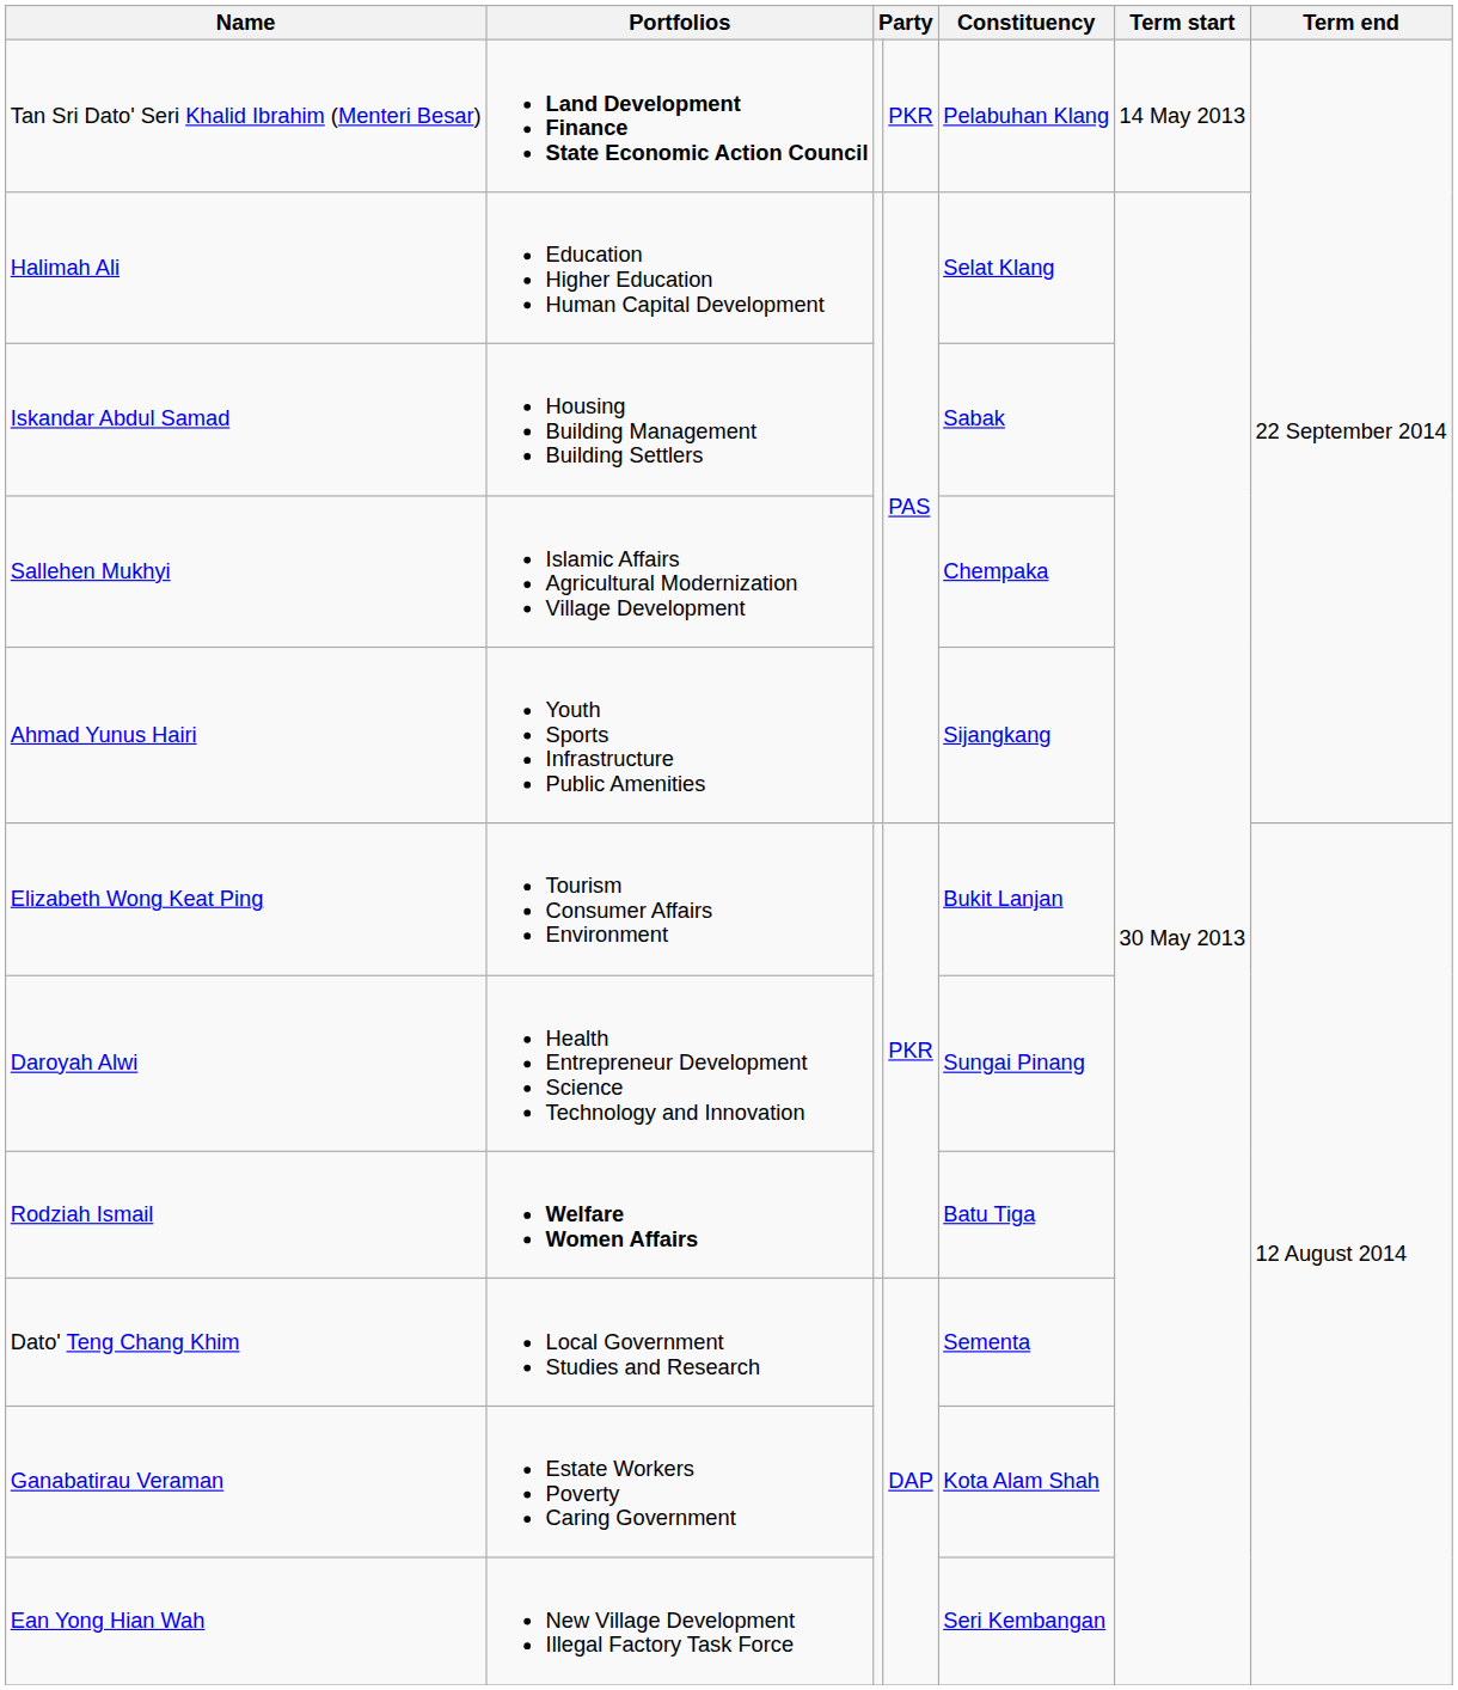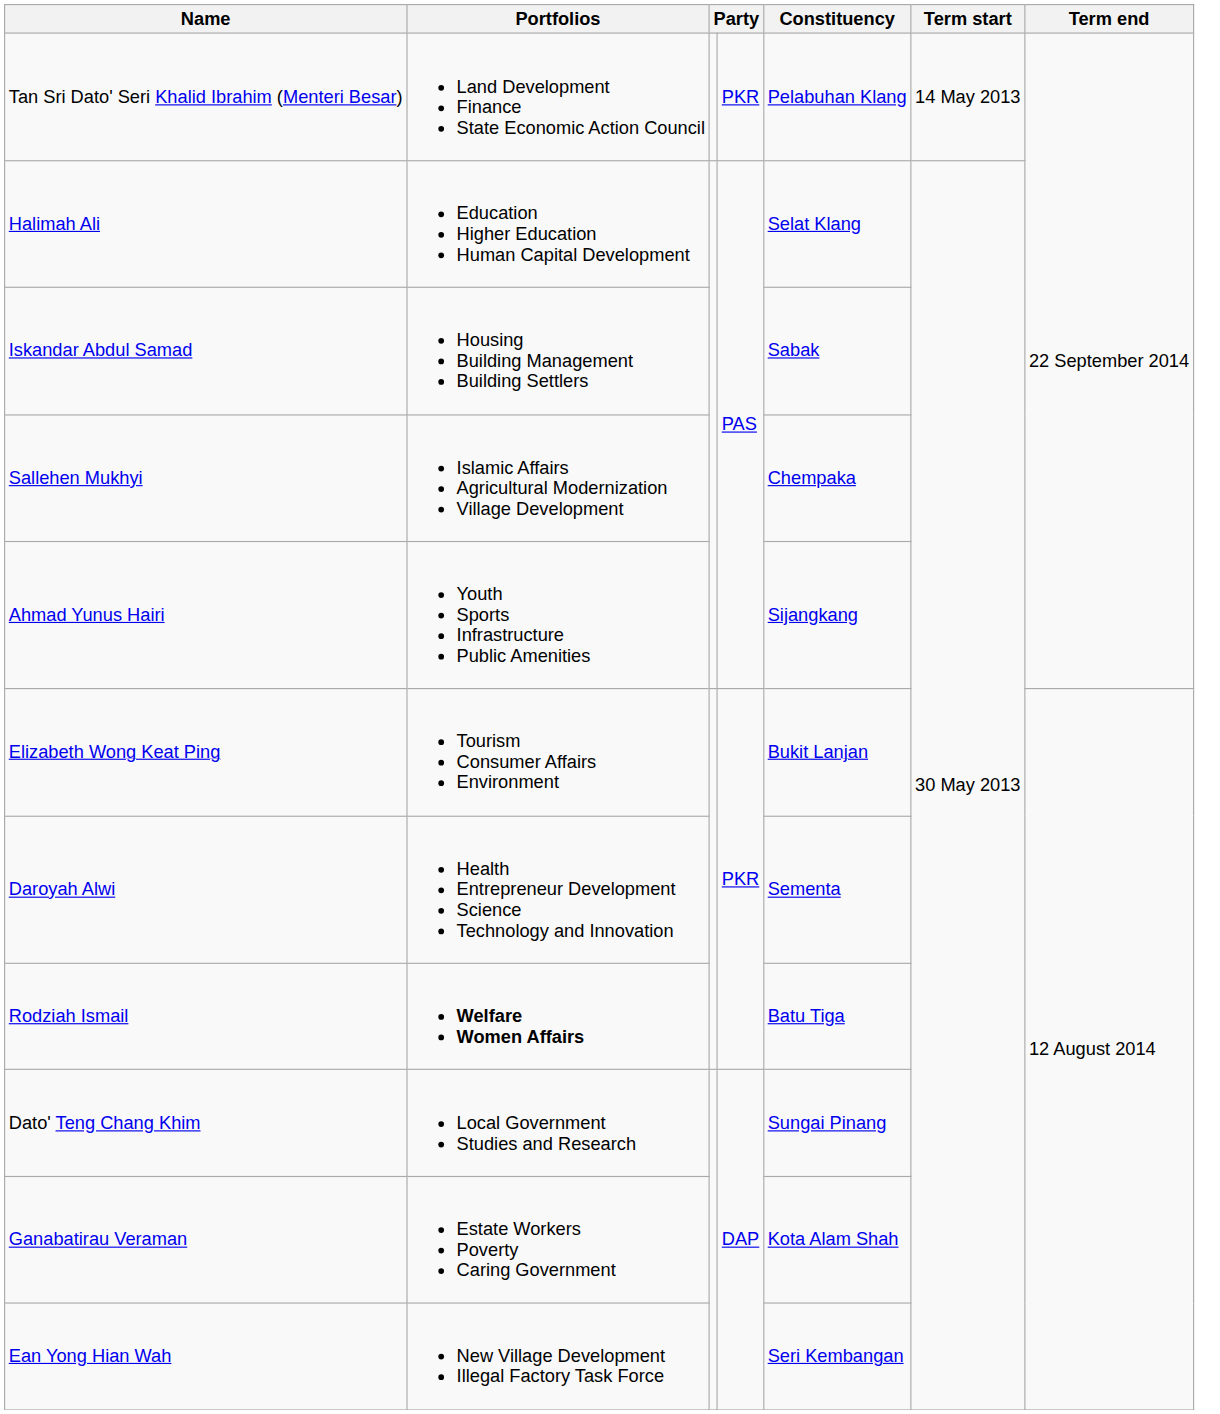Tan Sri Dato' Seri Khalid Ibrahim (Menteri Besar) | Portfolios: bold -> normal
Daroyah Alwi | Constituency: Sungai Pinang -> Sementa
Dato' Teng Chang Khim | Constituency: Sementa -> Sungai Pinang
